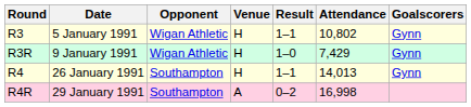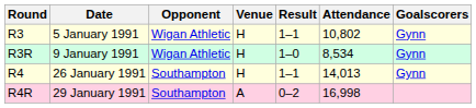R3R | Attendance: 7,429 -> 8,534
